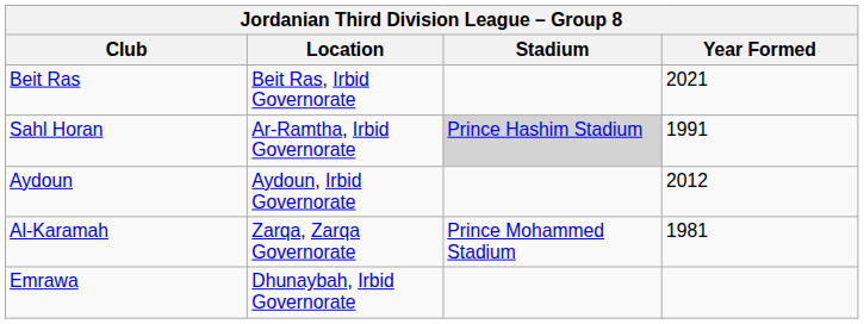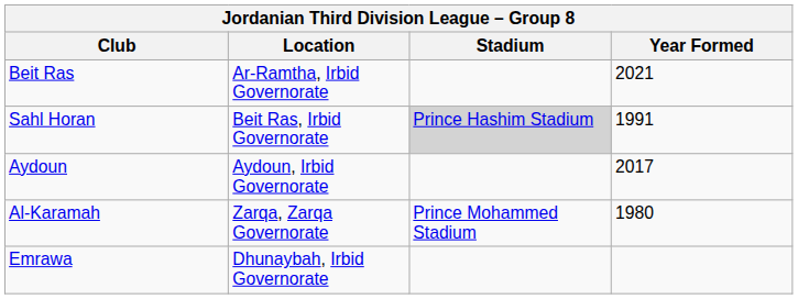Beit Ras | Location: Beit Ras, Irbid Governorate -> Ar-Ramtha, Irbid Governorate
Sahl Horan | Location: Ar-Ramtha, Irbid Governorate -> Beit Ras, Irbid Governorate
Aydoun | Year Formed: 2012 -> 2017
Al-Karamah | Year Formed: 1981 -> 1980
